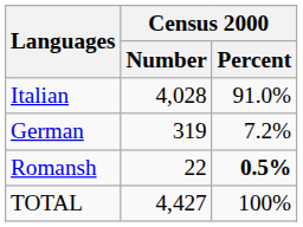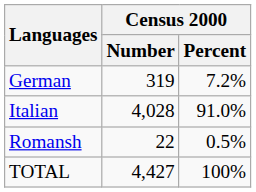rows swapped: Italian <-> German
Romansh | Census 2000 / Percent: bold -> normal
